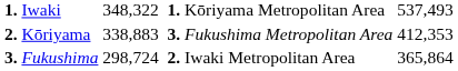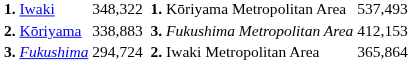Kōriyama | column 6: 412,353 -> 412,153
Fukushima | column 3: 298,724 -> 294,724
